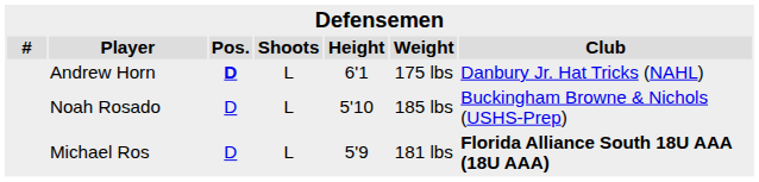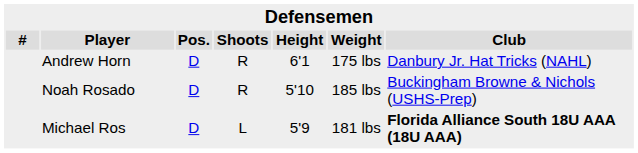Andrew Horn | Pos.: bold -> normal
Andrew Horn | Shoots: L -> R
Noah Rosado | Shoots: L -> R
